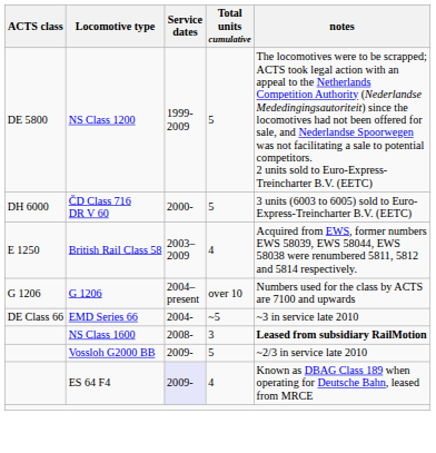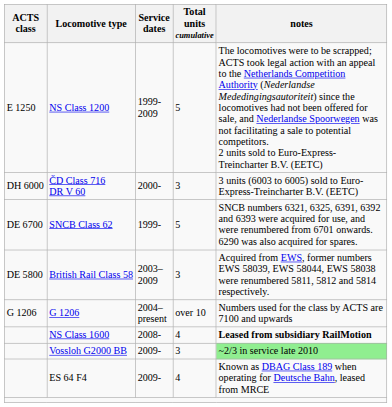NS Class 1200 | ACTS class: DE 5800 -> E 1250
ČD Class 716 DR V 60 | Total units cumulative: 5 -> 3
+ row: DE 6700 | SNCB Class 62 | 1999- | 5 | SNCB numbers 6321, 6325, 6391, 6392 and 6393 were acquired for use, and were renumbered from 6701 onwards. 6290 was also acquired for spares.
British Rail Class 58 | ACTS class: E 1250 -> DE 5800
British Rail Class 58 | Total units cumulative: 4 -> 3
- row: DE Class 66 | EMD Series 66 | 2004- | ~5 | ~3 in service late 2010
NS Class 1600 | Total units cumulative: 3 -> 4
Vossloh G2000 BB | Total units cumulative: 5 -> 3
Vossloh G2000 BB | notes: no background -> lightgreen background
ES 64 F4 | Service dates: lavender background -> no background
